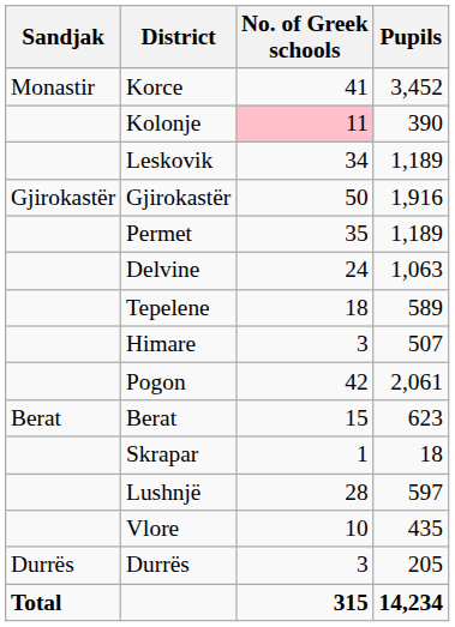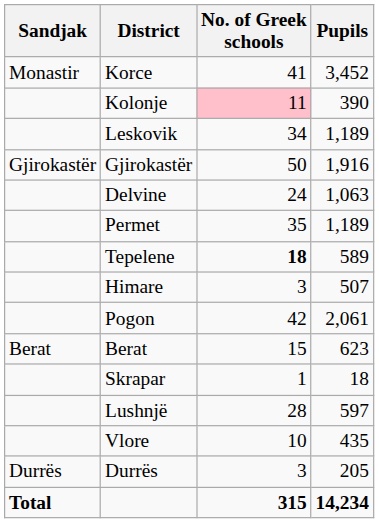rows swapped: Delvine <-> Permet
Tepelene | No. of Greek schools: normal -> bold
